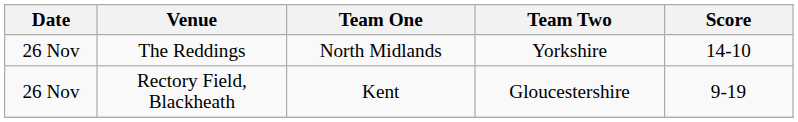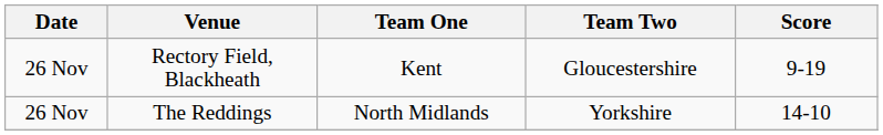rows swapped: The Reddings <-> Rectory Field, Blackheath
